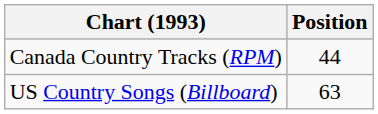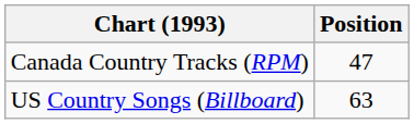Canada Country Tracks (RPM) | Position: 44 -> 47
